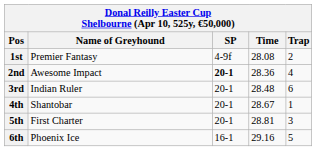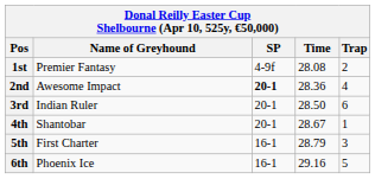3rd | Time: 28.48 -> 28.50
5th | SP: 20-1 -> 16-1
5th | Time: 28.81 -> 28.79
